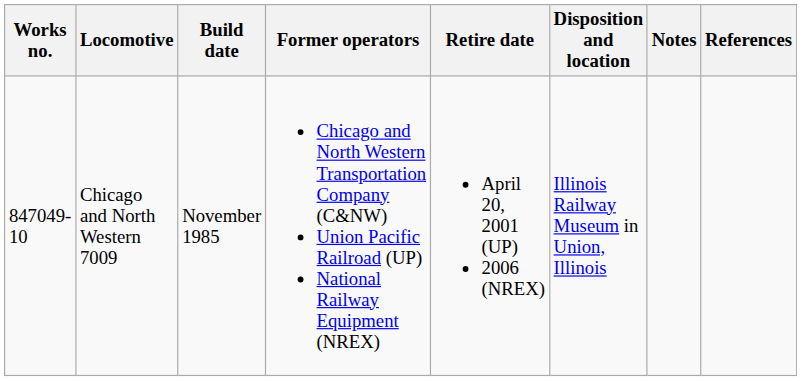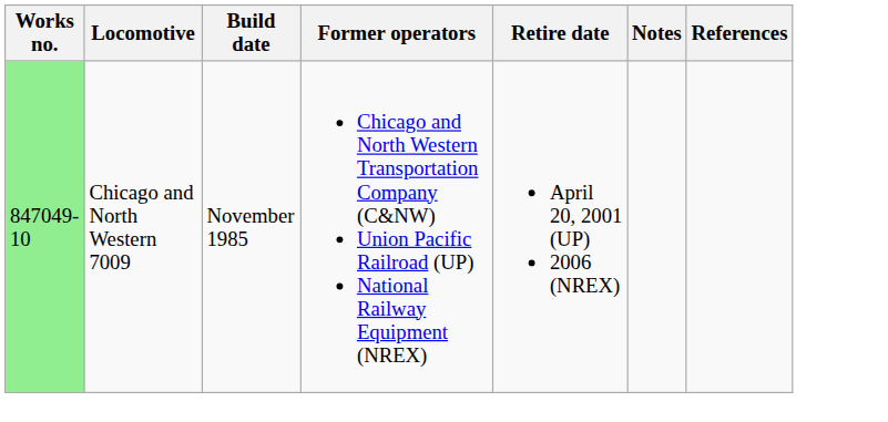- column: Disposition and location | Illinois Railway Museum in Union, Illinois
Chicago and North Western 7009 | Works no.: no background -> lightgreen background
